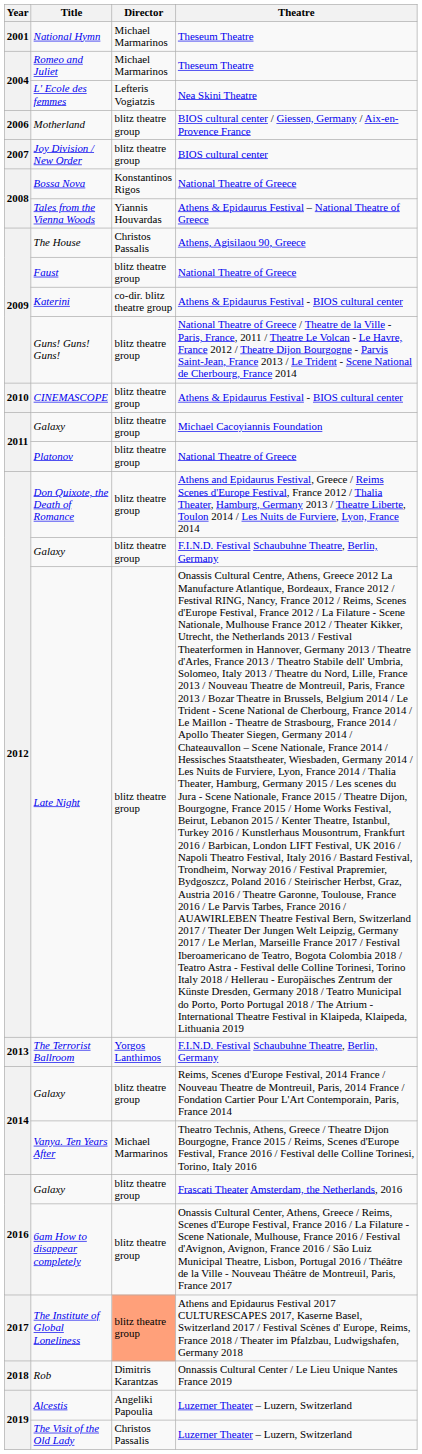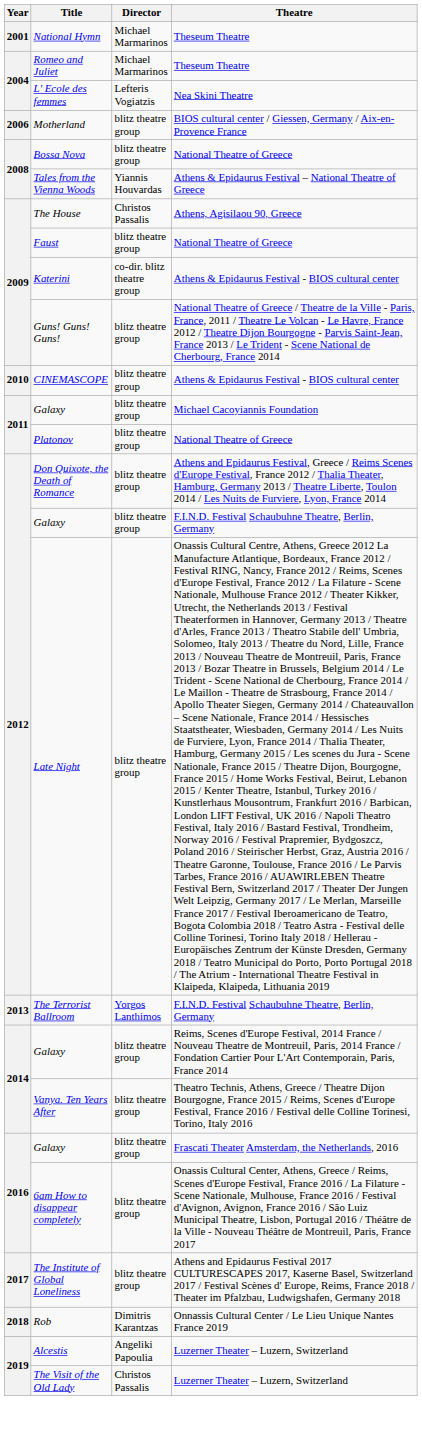- row: 2007 | Joy Division / New Order | blitz theatre group | BIOS cultural center
Bossa Nova | Director: Konstantinos Rigos -> blitz theatre group
Vanya. Ten Years After | Director: Michael Marmarinos -> blitz theatre group
The Institute of Global Loneliness | Director: lightsalmon background -> no background
